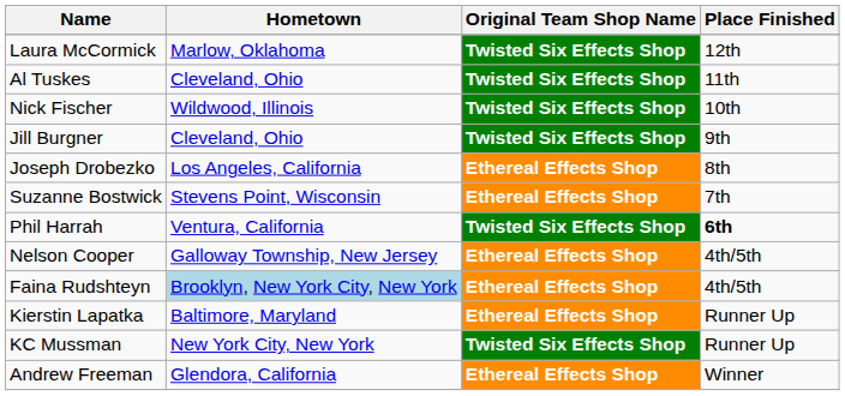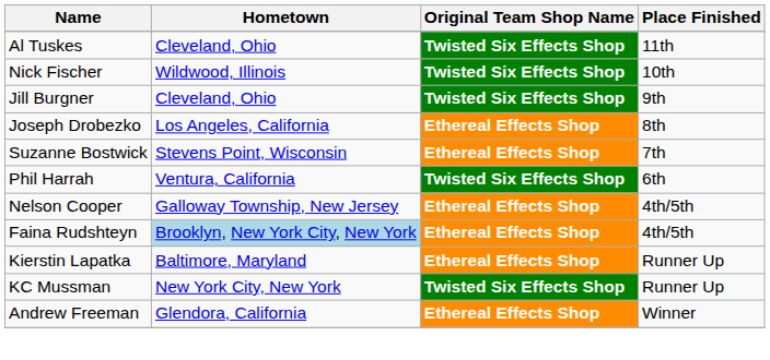- row: Laura McCormick | Marlow, Oklahoma | Twisted Six Effects Shop | 12th
Phil Harrah | Place Finished: bold -> normal
